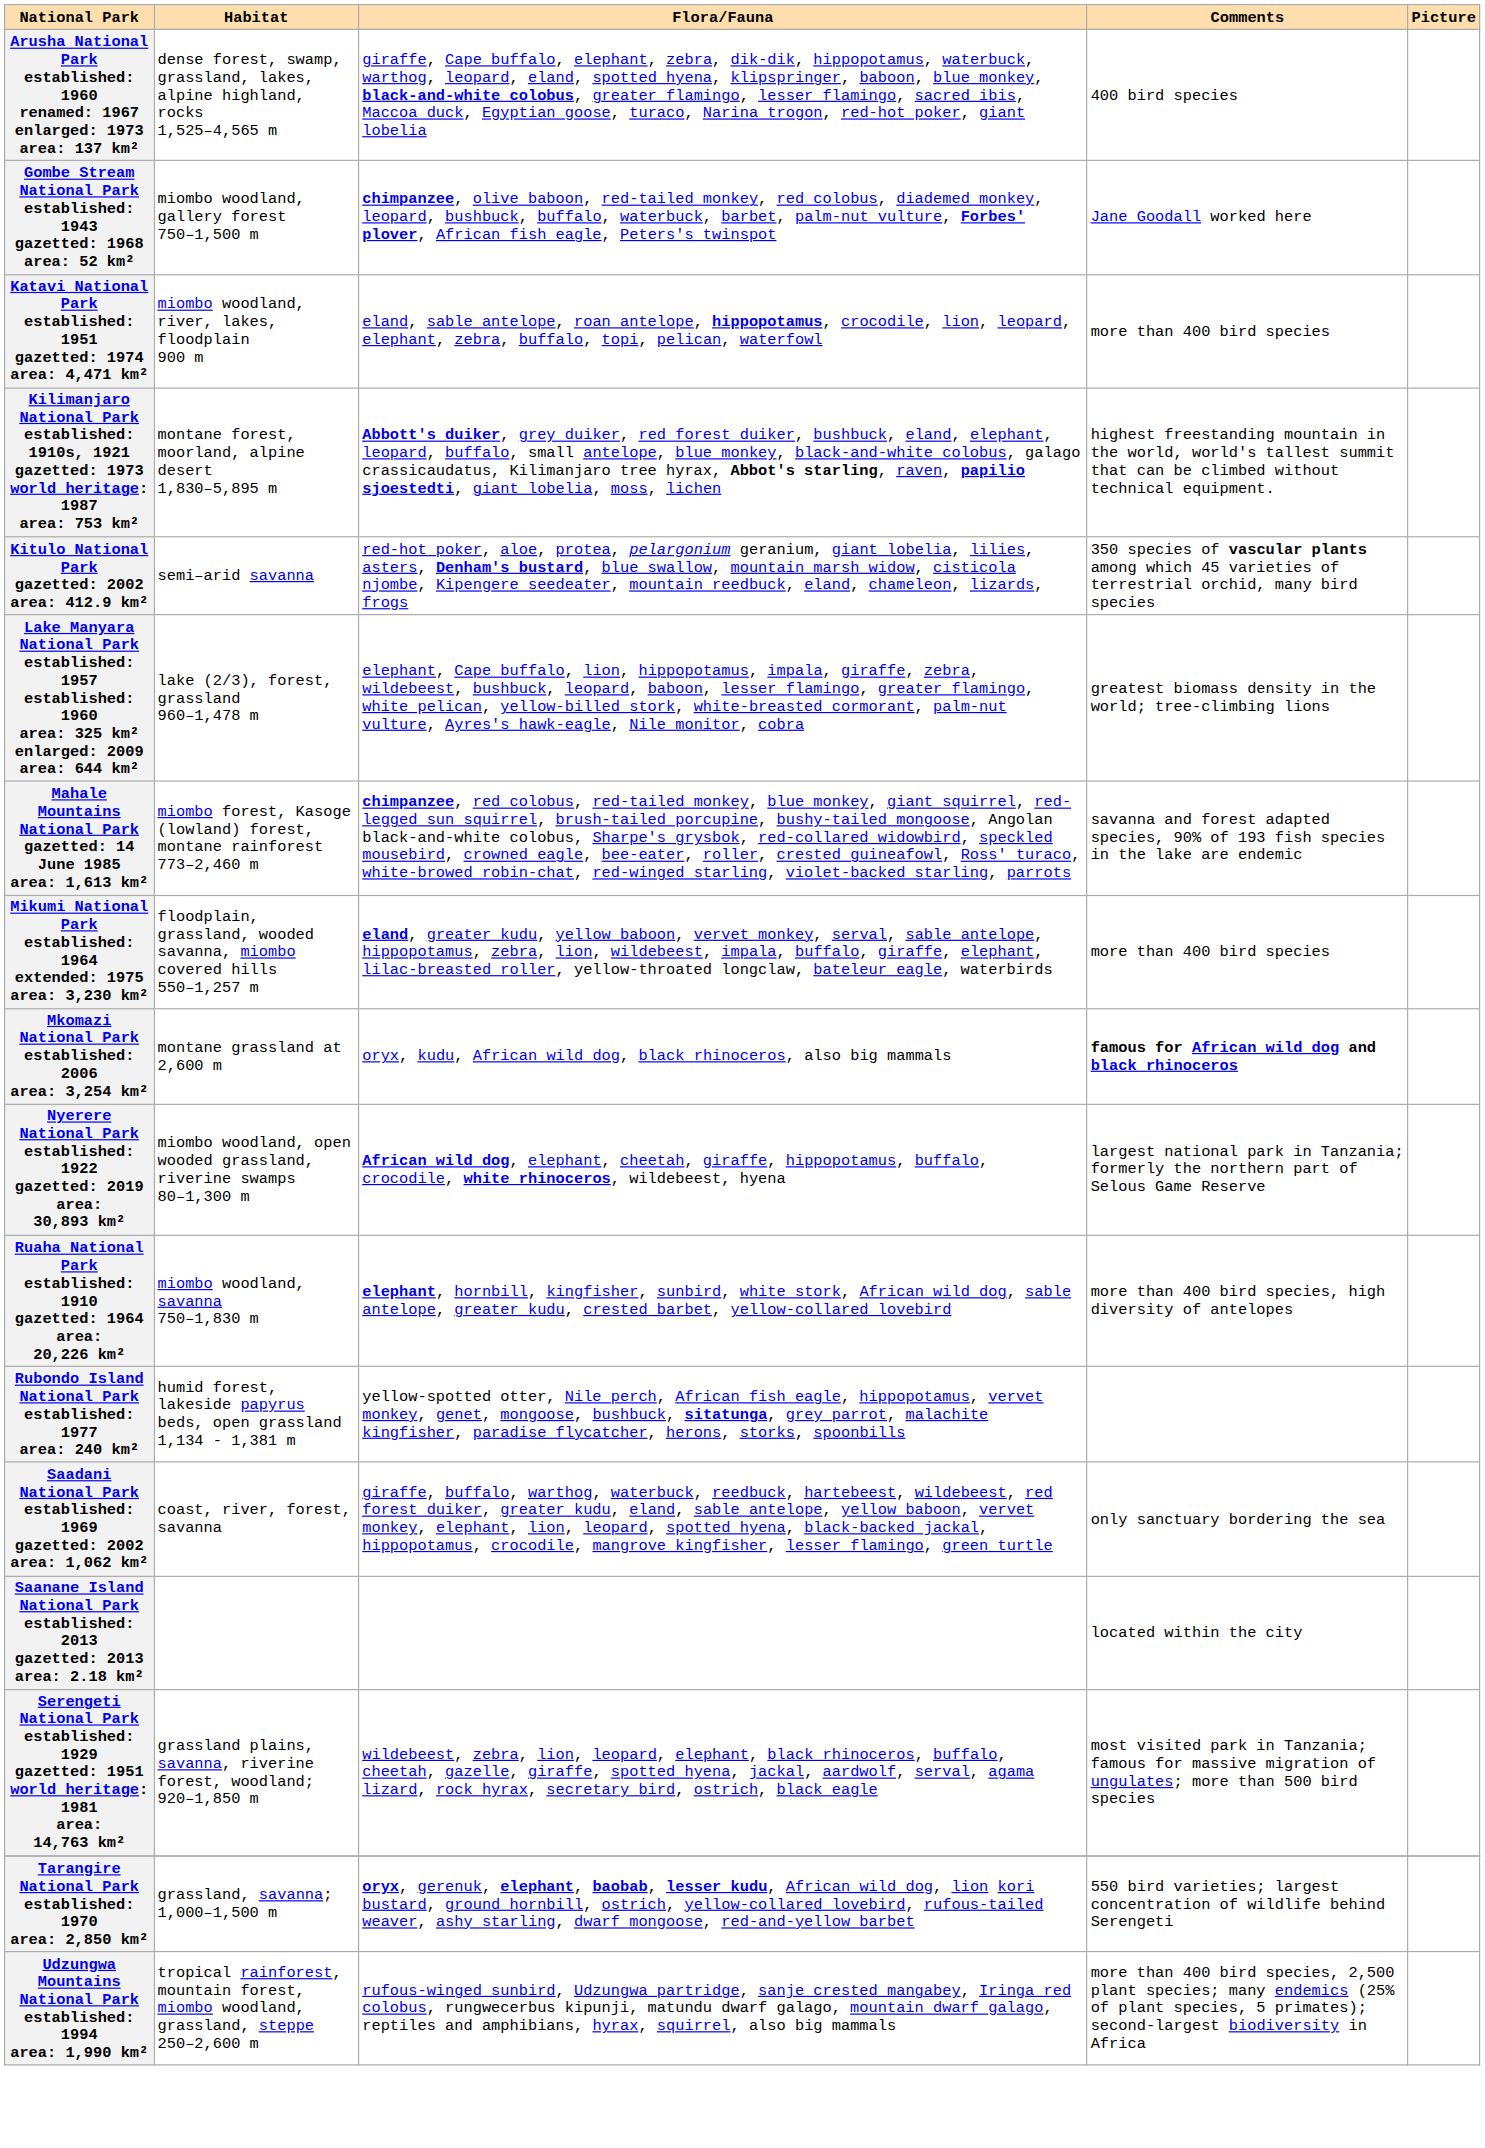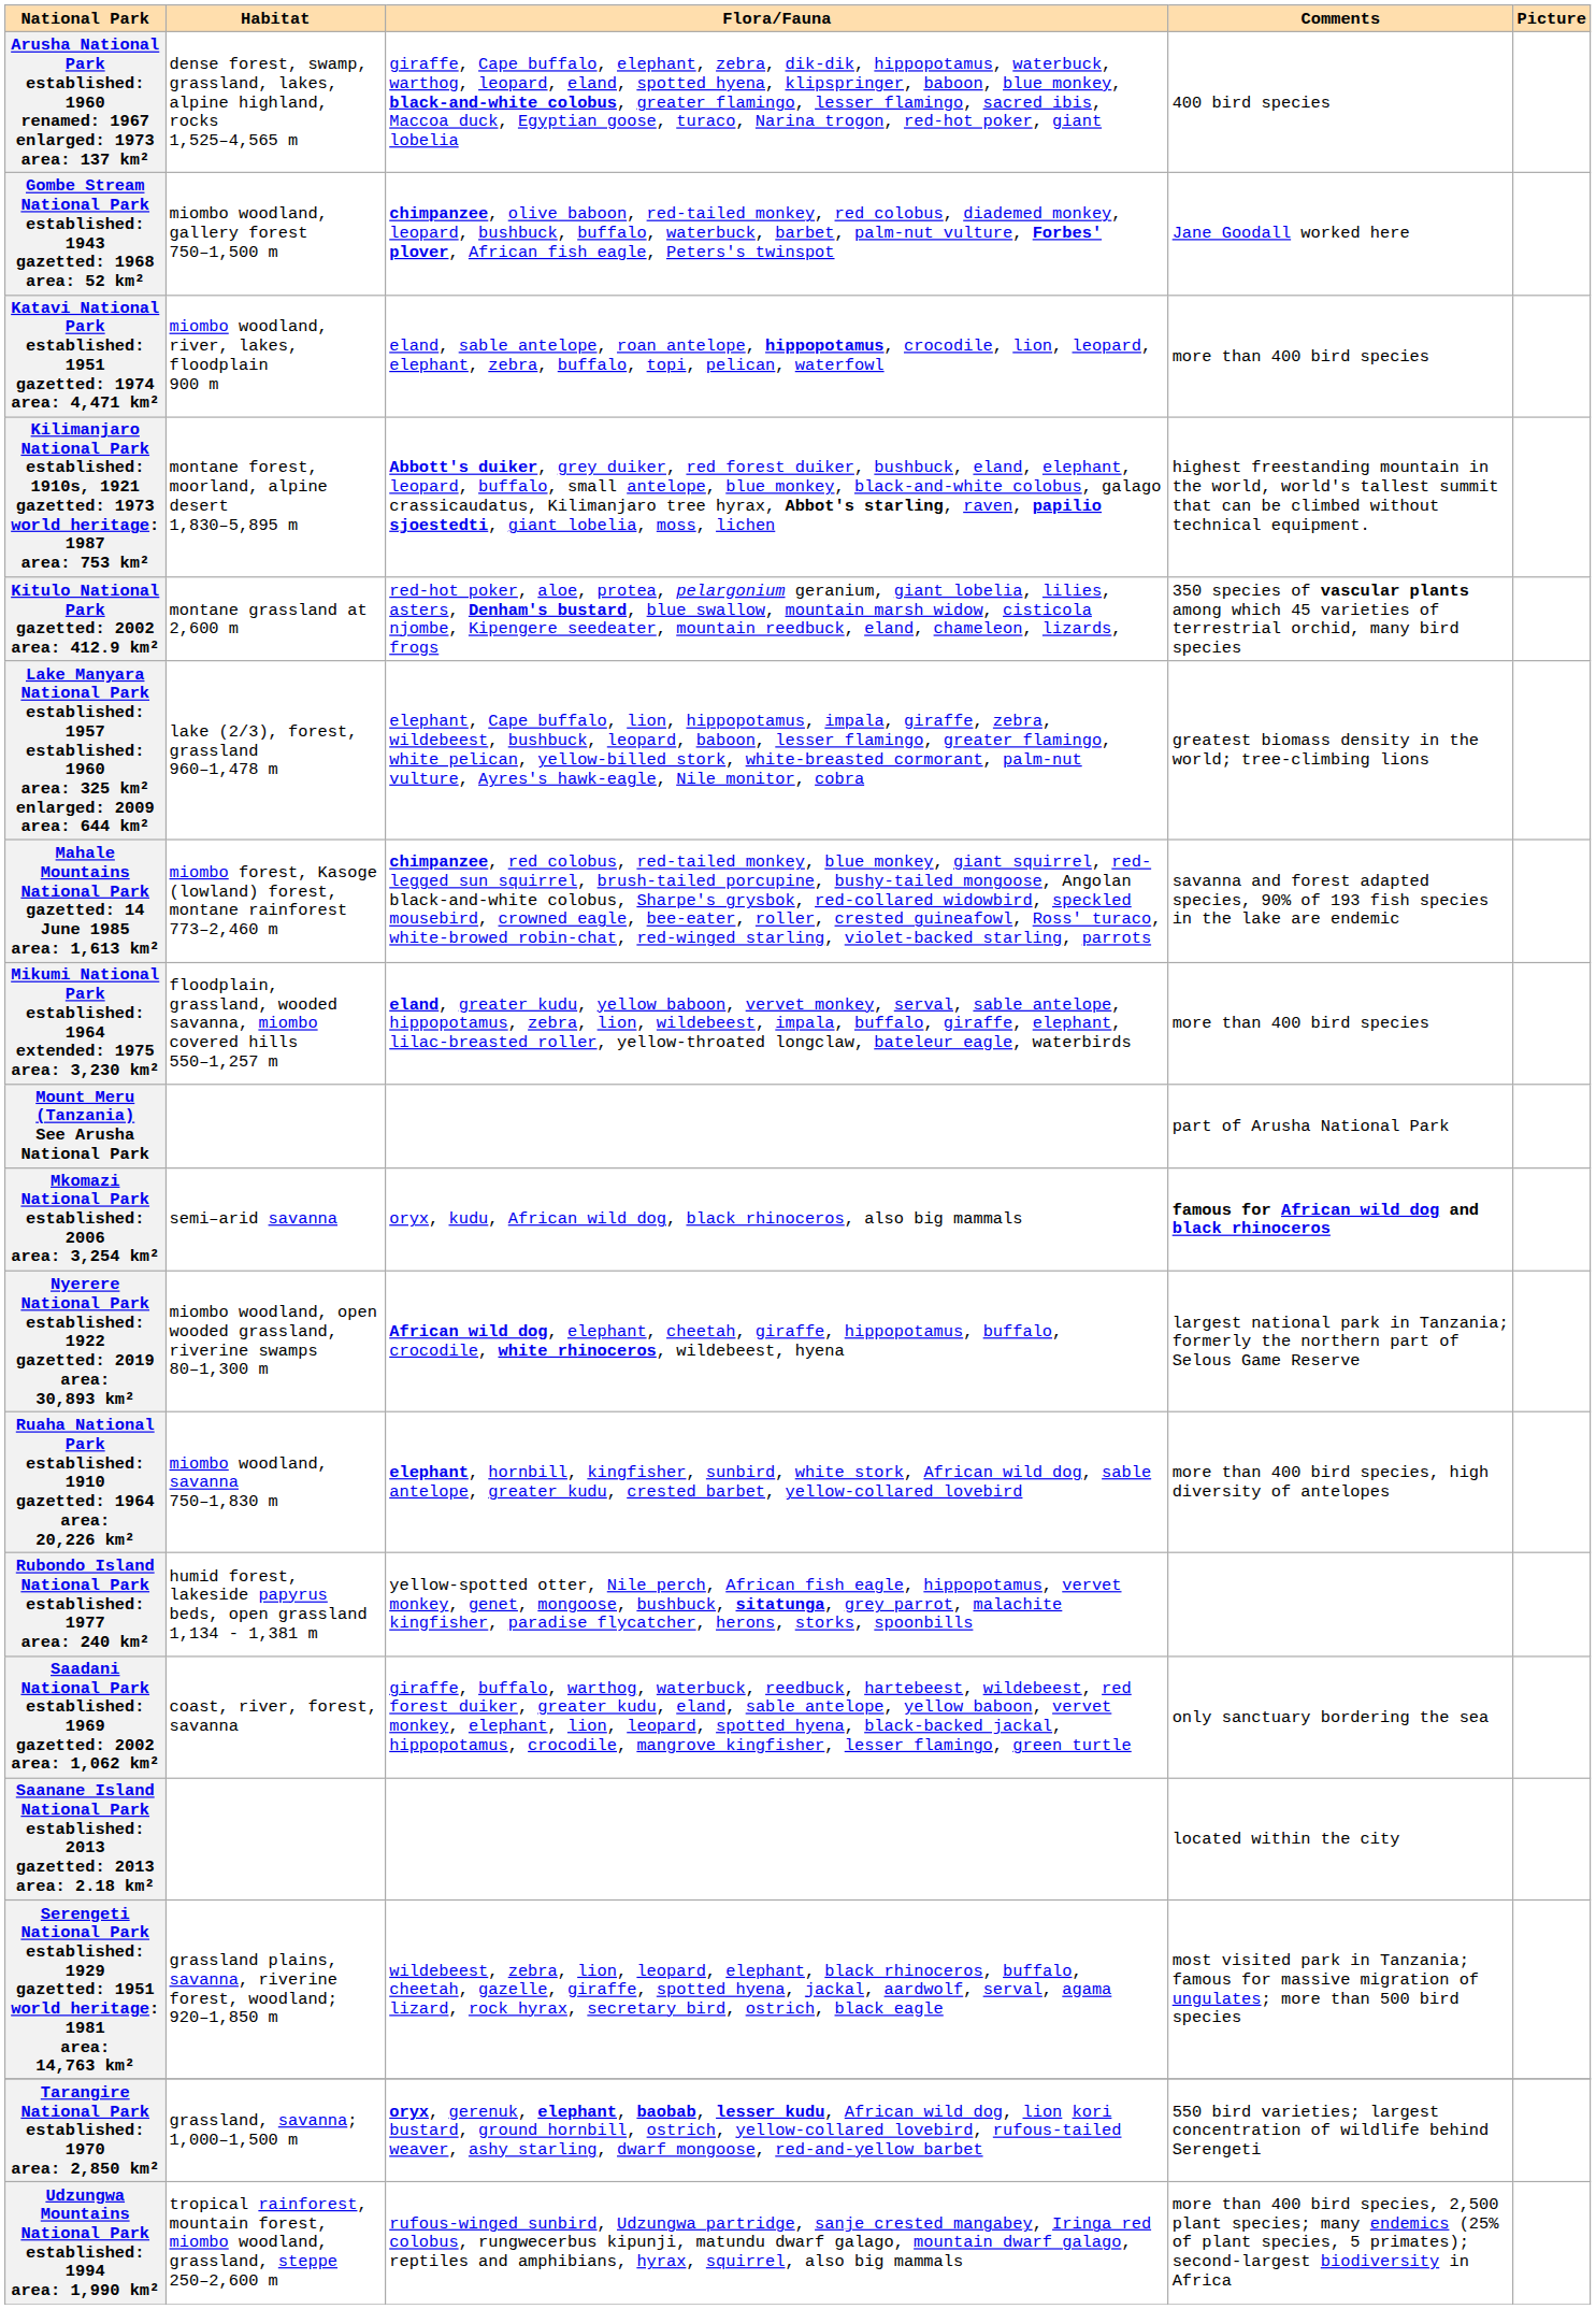Kitulo National Park gazetted: 2002 area: 412.9 km² | Habitat: semi–arid savanna -> montane grassland at 2,600 m
+ row: Mount Meru (Tanzania) See Arusha National Park | part of Arusha National Park
Mkomazi National Park established: 2006 area: 3,254 km² | Habitat: montane grassland at 2,600 m -> semi–arid savanna
